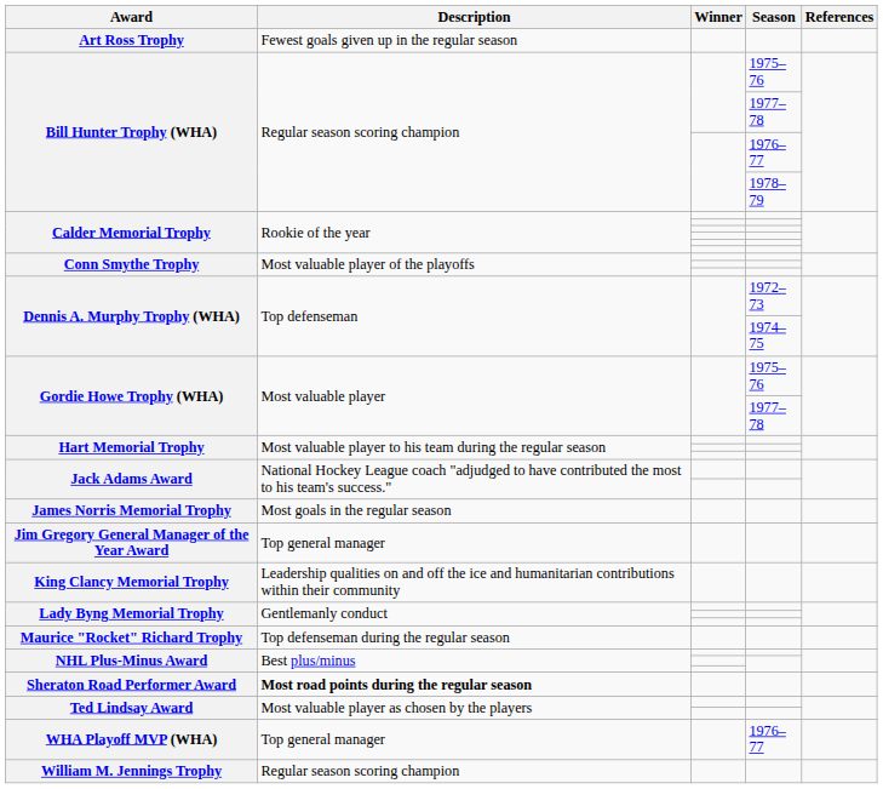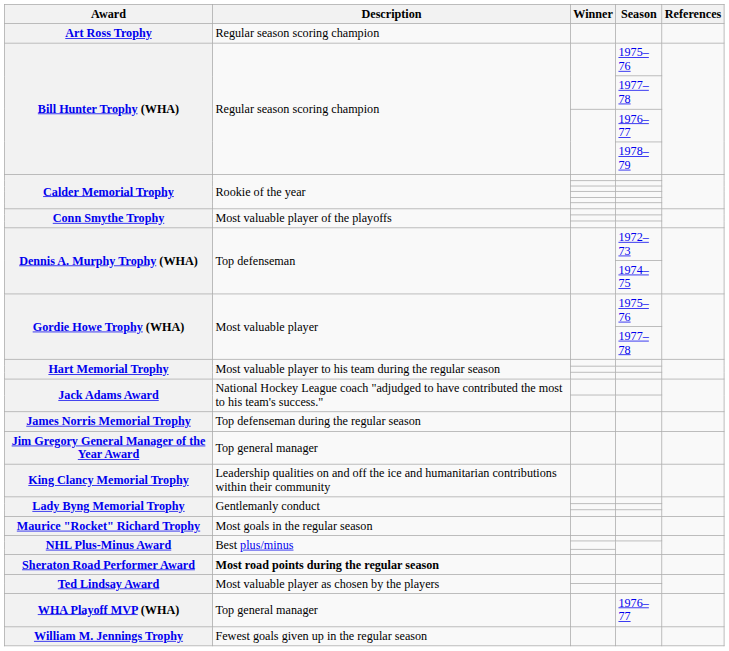Art Ross Trophy | Description: Fewest goals given up in the regular season -> Regular season scoring champion
James Norris Memorial Trophy | Description: Most goals in the regular season -> Top defenseman during the regular season
Maurice "Rocket" Richard Trophy | Description: Top defenseman during the regular season -> Most goals in the regular season
William M. Jennings Trophy | Description: Regular season scoring champion -> Fewest goals given up in the regular season
